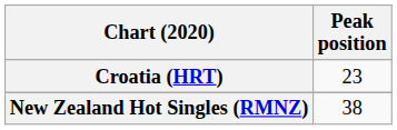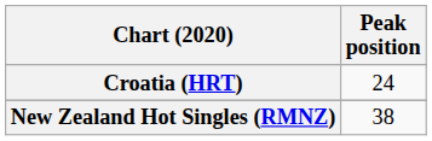Croatia (HRT) | Peak position: 23 -> 24
